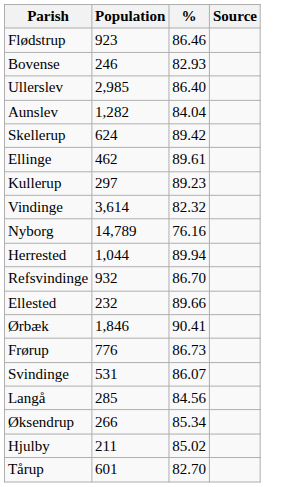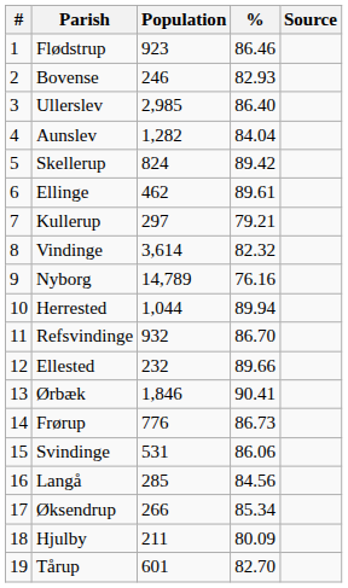+ column: # | 1 | 2 | 3 | 4 | 5 | 6 | 7 | 8 | 9 | 10 | 11 | 12 | 13 | 14 | 15 | 16 | 17 | 18 | 19
Skellerup | Population: 624 -> 824
Kullerup | %: 89.23 -> 79.21
Svindinge | %: 86.07 -> 86.06
Hjulby | %: 85.02 -> 80.09
